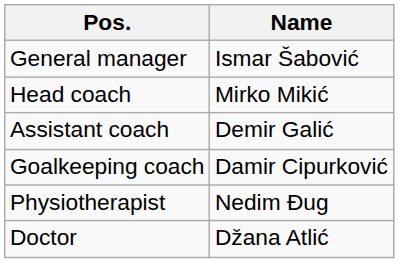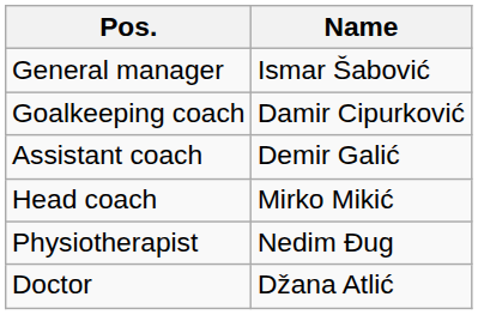rows swapped: Head coach <-> Goalkeeping coach
